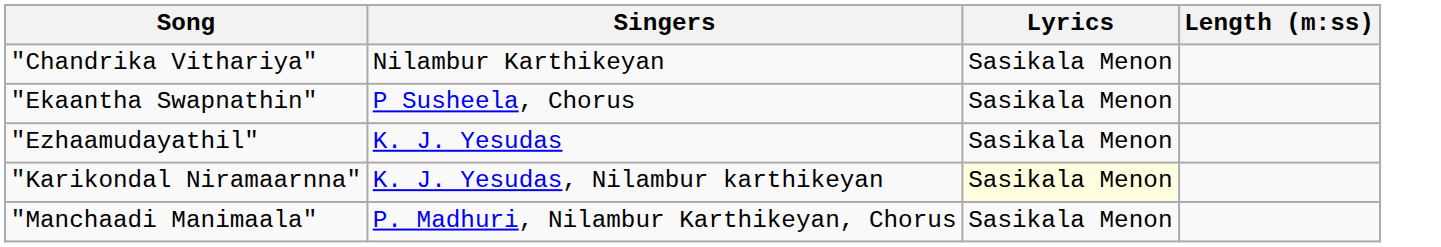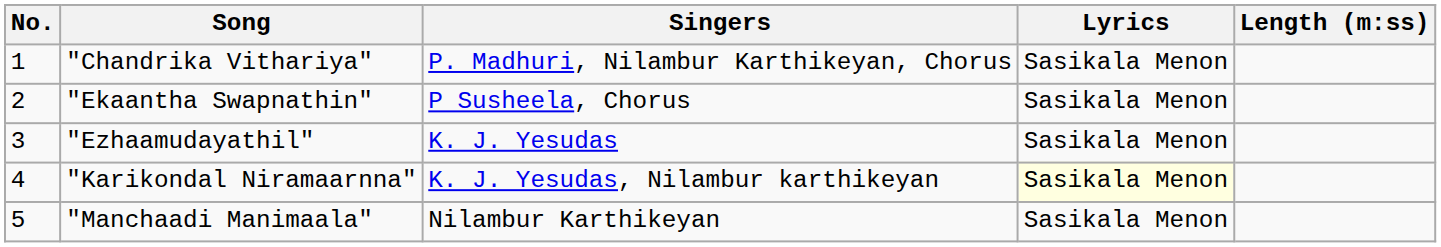+ column: No. | 1 | 2 | 3 | 4 | 5
"Chandrika Vithariya" | Singers: Nilambur Karthikeyan -> P. Madhuri, Nilambur Karthikeyan, Chorus
"Manchaadi Manimaala" | Singers: P. Madhuri, Nilambur Karthikeyan, Chorus -> Nilambur Karthikeyan
